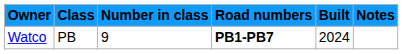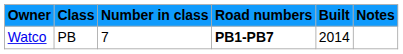Watco | Number in class: 9 -> 7
Watco | Built: 2024 -> 2014
